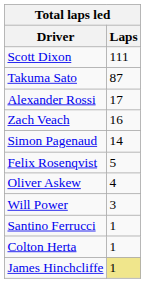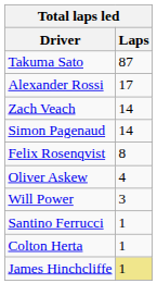- row: Scott Dixon | 111
Zach Veach | Laps: 16 -> 14
Felix Rosenqvist | Laps: 5 -> 8
